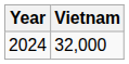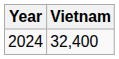2024 | Vietnam: 32,000 -> 32,400
